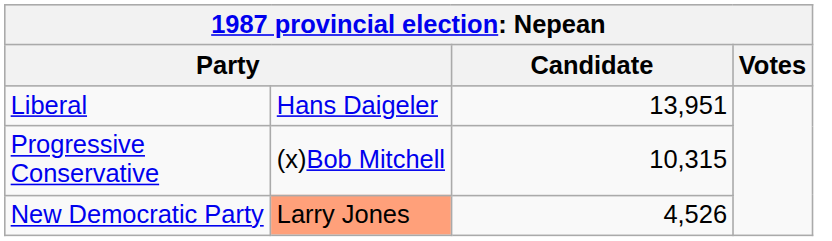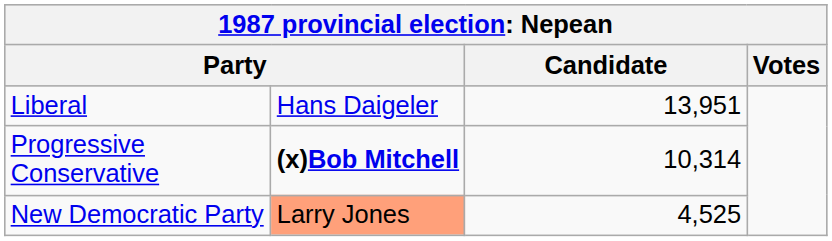Progressive Conservative | column 2: normal -> bold
Progressive Conservative | Candidate: 10,315 -> 10,314
New Democratic Party | Candidate: 4,526 -> 4,525
